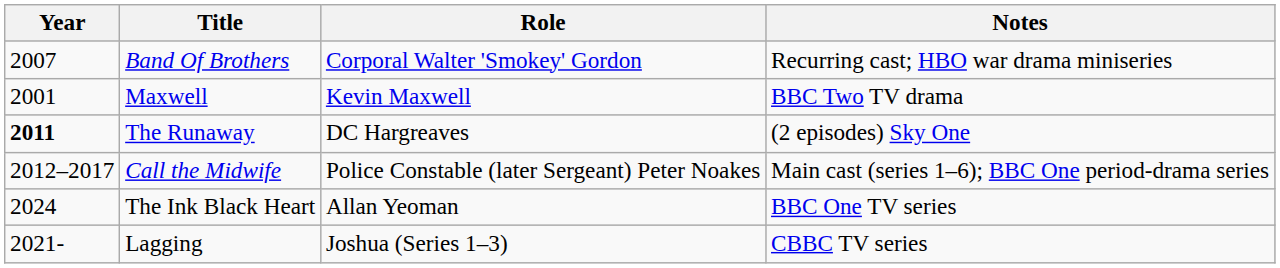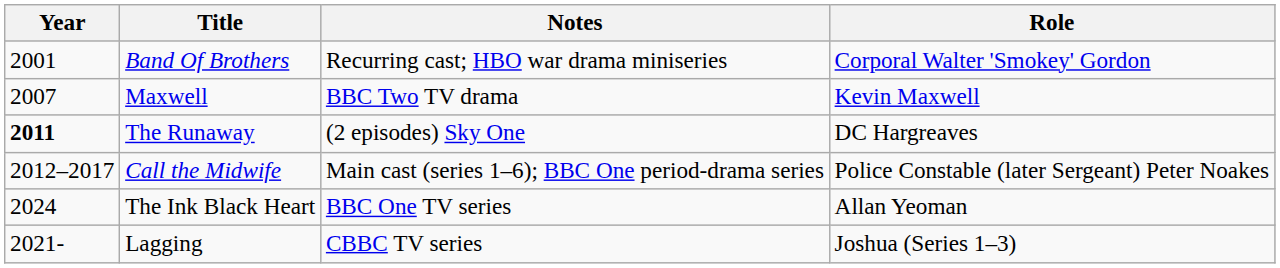columns swapped: Role <-> Notes
Band Of Brothers | Year: 2007 -> 2001
Maxwell | Year: 2001 -> 2007
